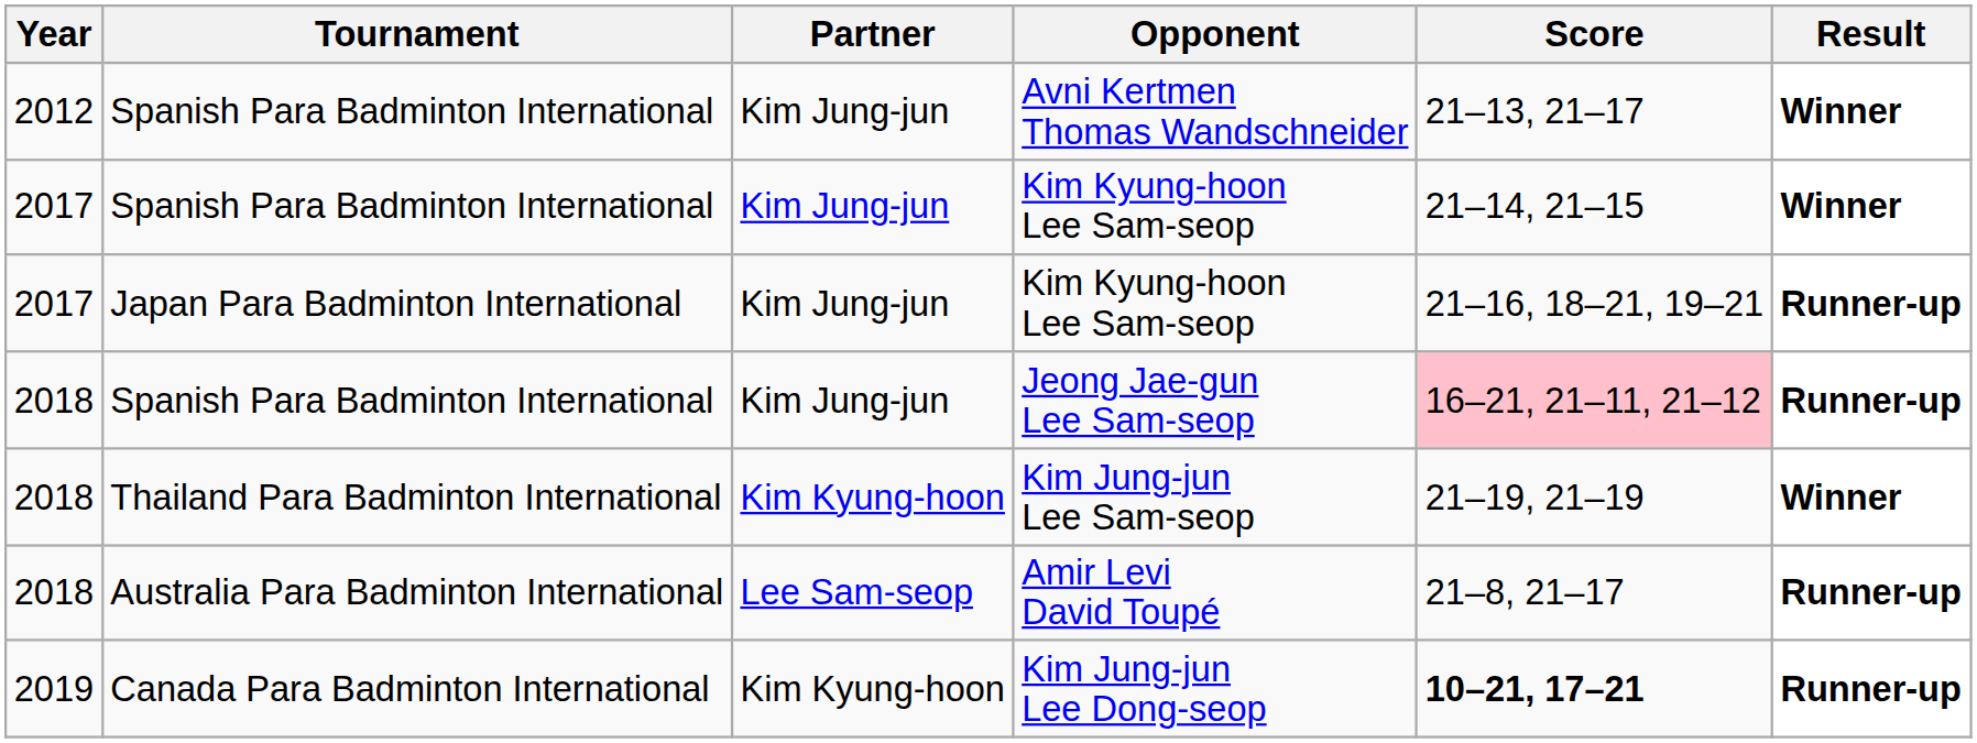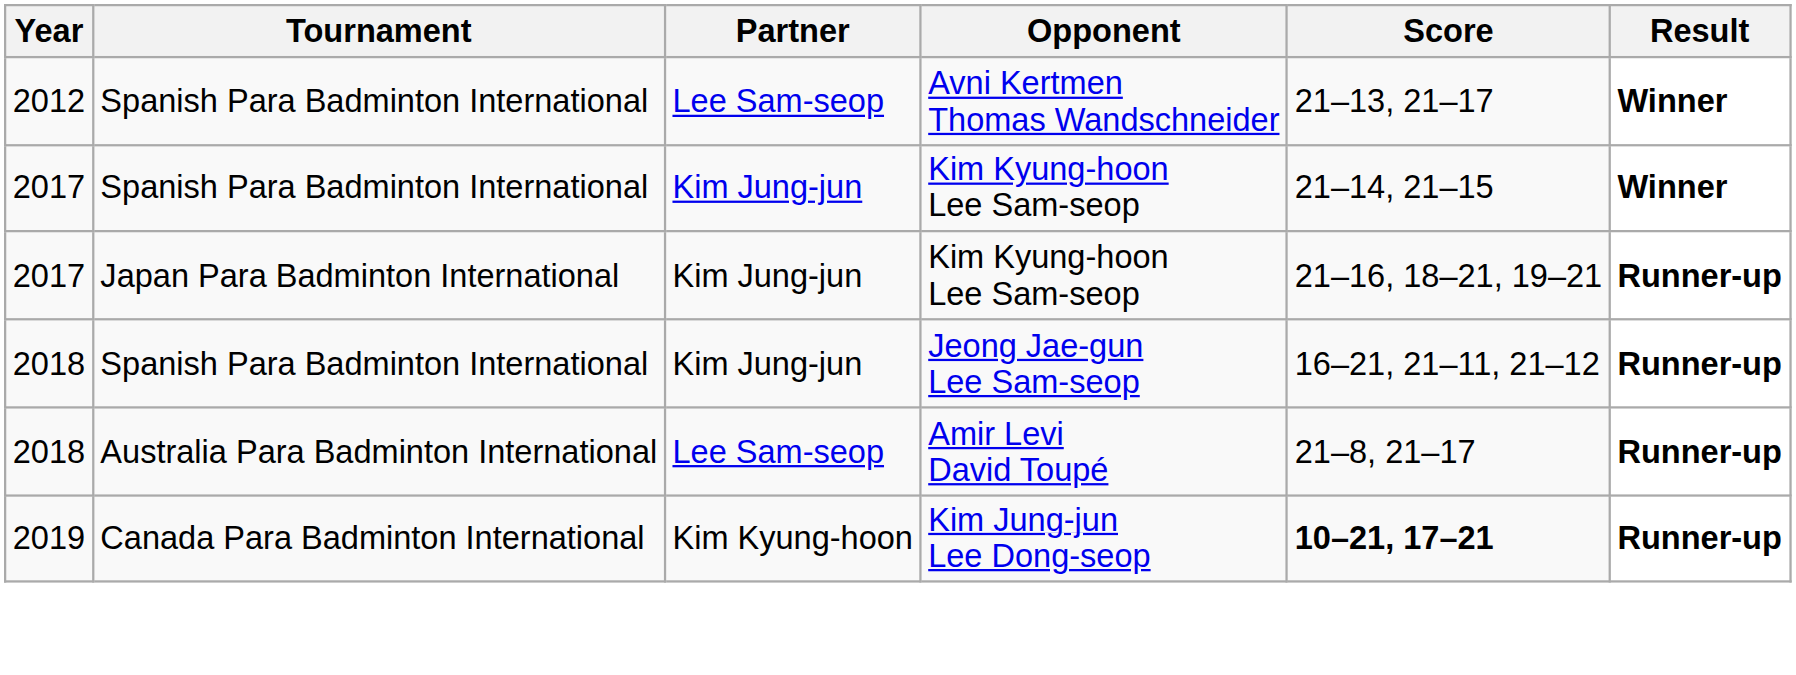Avni Kertmen Thomas Wandschneider | Partner: Kim Jung-jun -> Lee Sam-seop
Jeong Jae-gun Lee Sam-seop | Score: pink background -> no background
- row: 2018 | Thailand Para Badminton International | Kim Kyung-hoon | Kim Jung-jun Lee Sam-seop | 21–19, 21–19 | Winner
